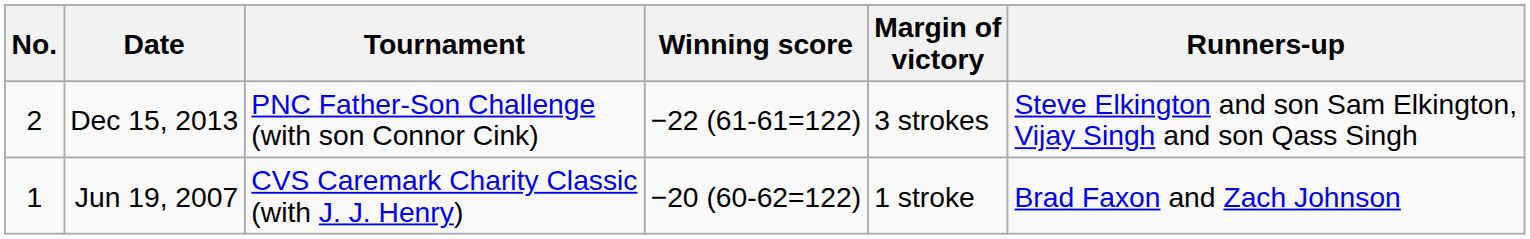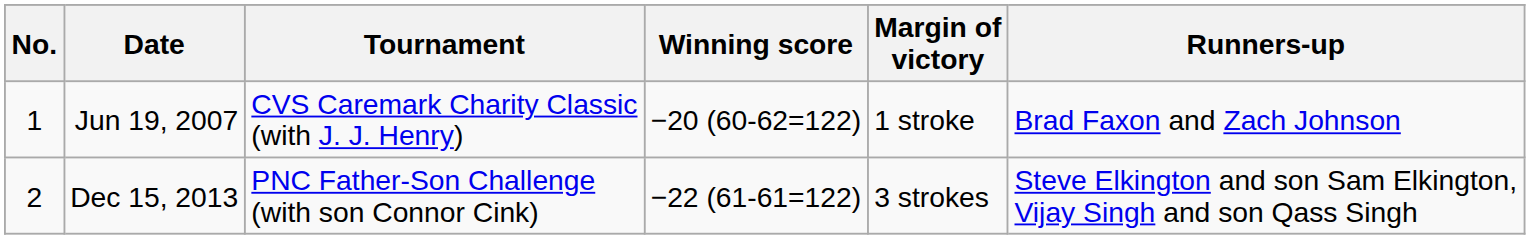rows swapped: Jun 19, 2007 <-> Dec 15, 2013
